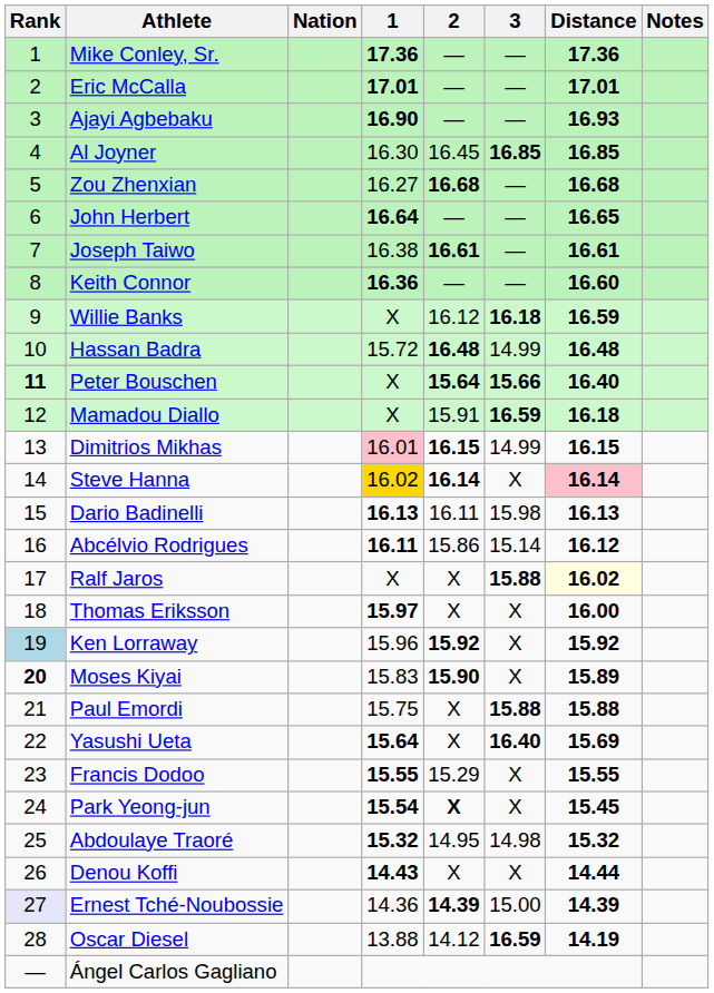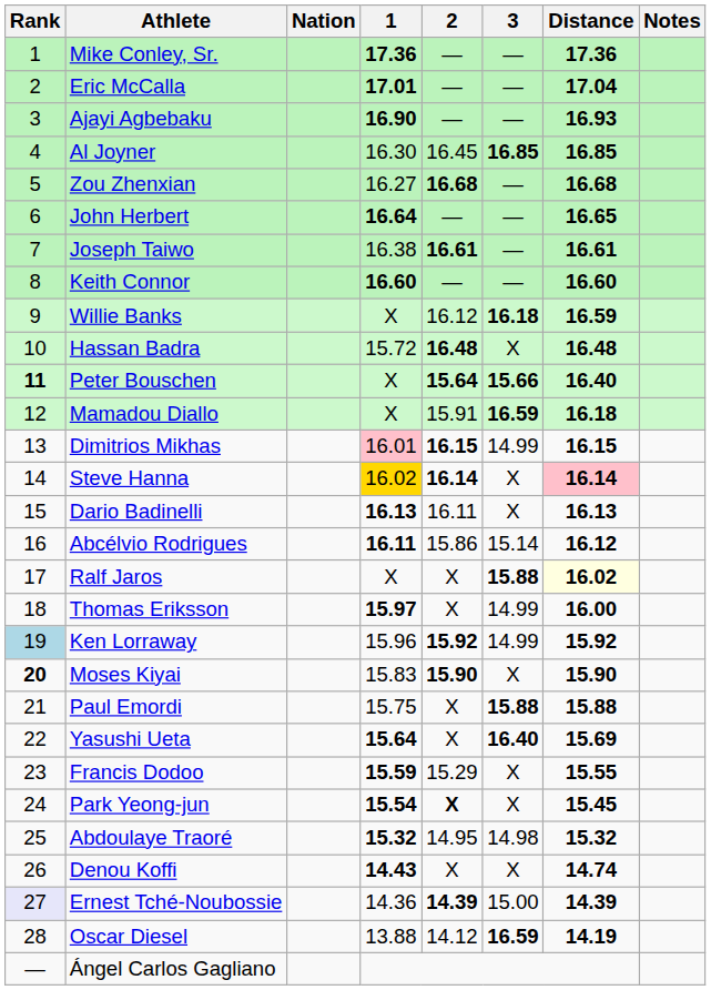Eric McCalla | Distance: 17.01 -> 17.04
Keith Connor | 1: 16.36 -> 16.60
Hassan Badra | 3: 14.99 -> X
Dario Badinelli | 3: 15.98 -> X
Thomas Eriksson | 3: X -> 14.99
Ken Lorraway | 3: X -> 14.99
Moses Kiyai | Distance: 15.89 -> 15.90
Francis Dodoo | 1: 15.55 -> 15.59
Denou Koffi | Distance: 14.44 -> 14.74
